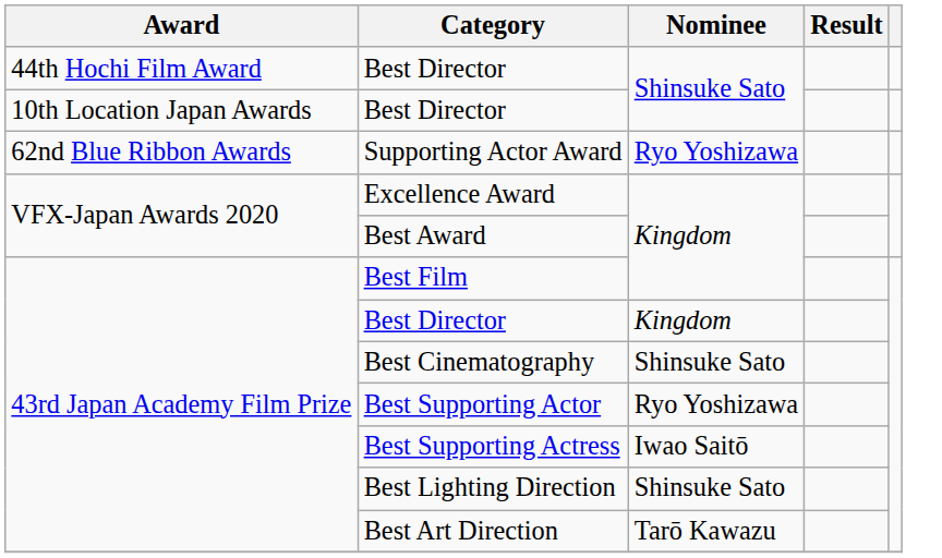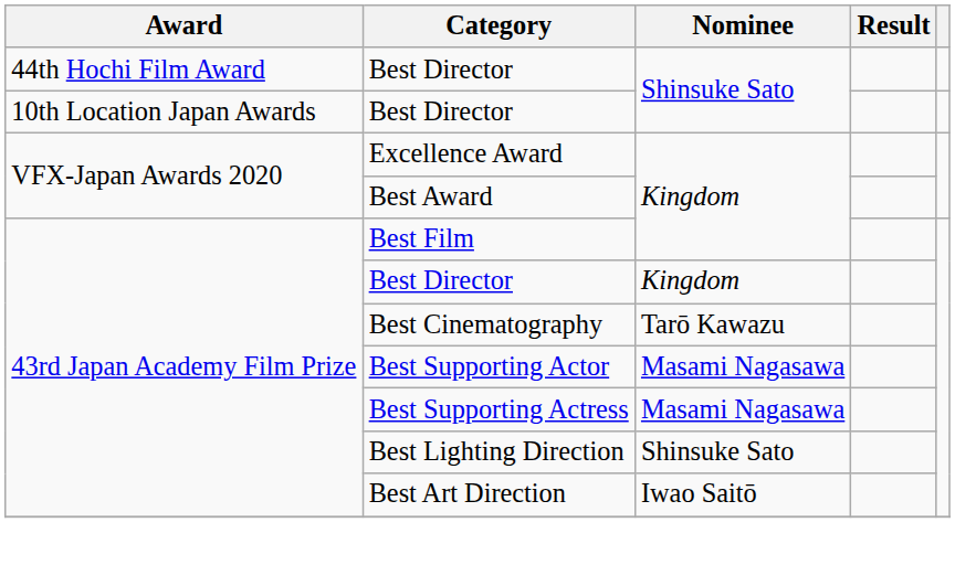- row: 62nd Blue Ribbon Awards | Supporting Actor Award | Ryo Yoshizawa
Best Cinematography | Nominee: Shinsuke Sato -> Tarō Kawazu
Best Supporting Actor | Nominee: Ryo Yoshizawa -> Masami Nagasawa
Best Supporting Actress | Nominee: Iwao Saitō -> Masami Nagasawa
Best Art Direction | Nominee: Tarō Kawazu -> Iwao Saitō
